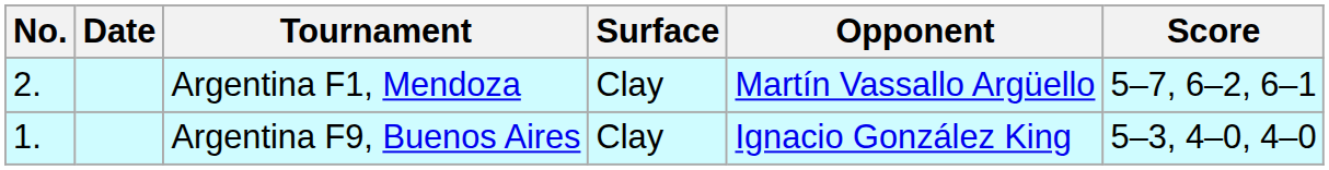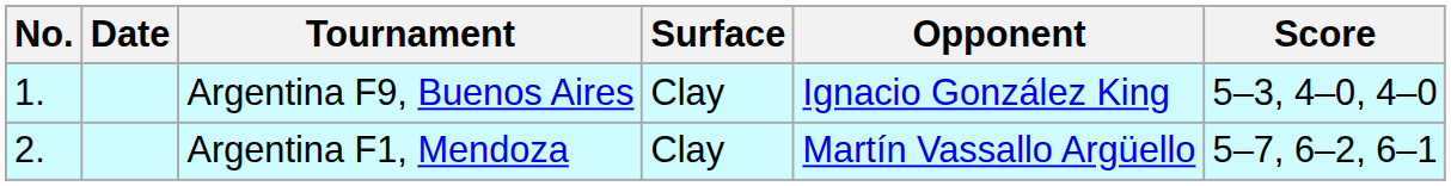rows swapped: Argentina F9, Buenos Aires <-> Argentina F1, Mendoza
